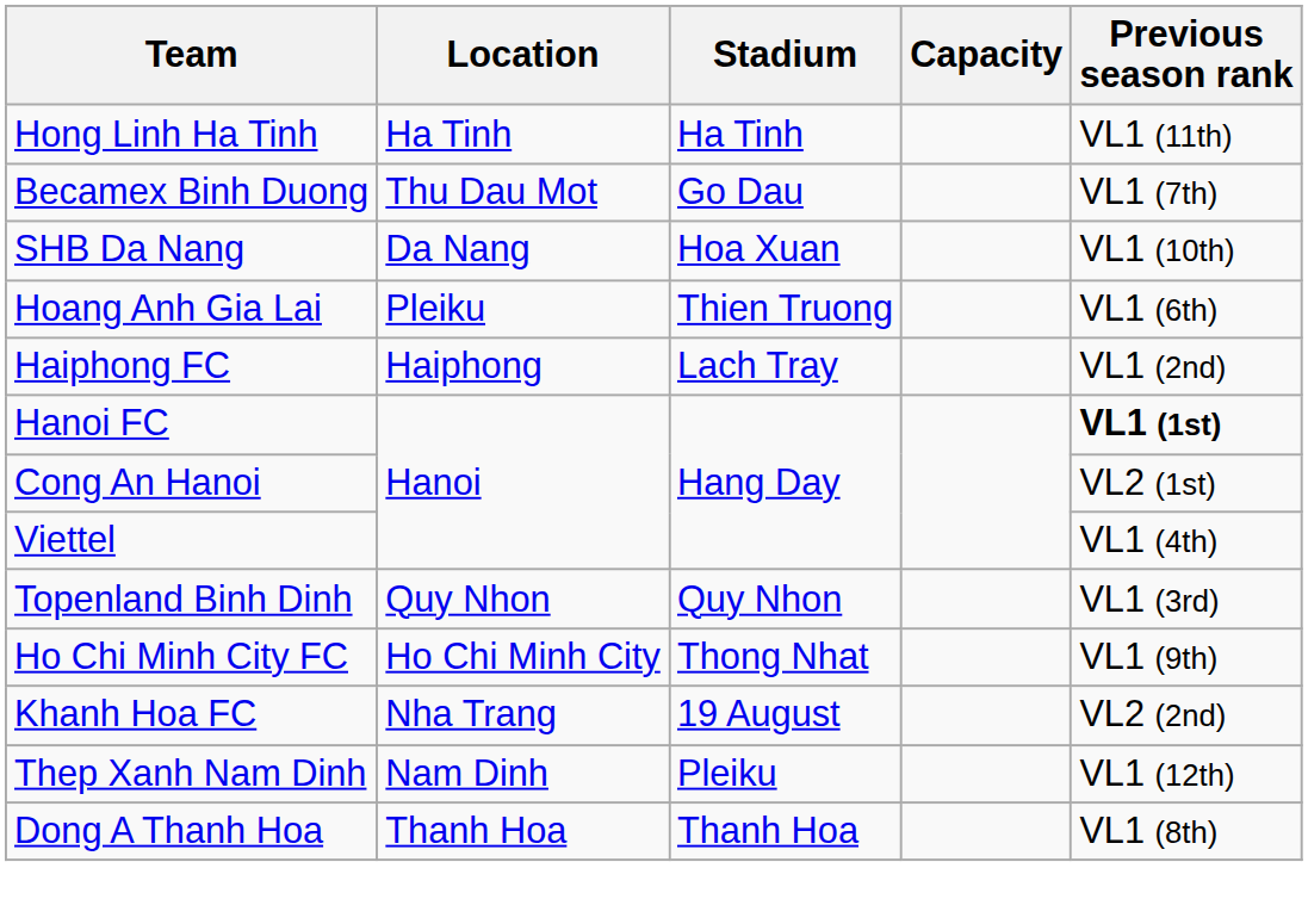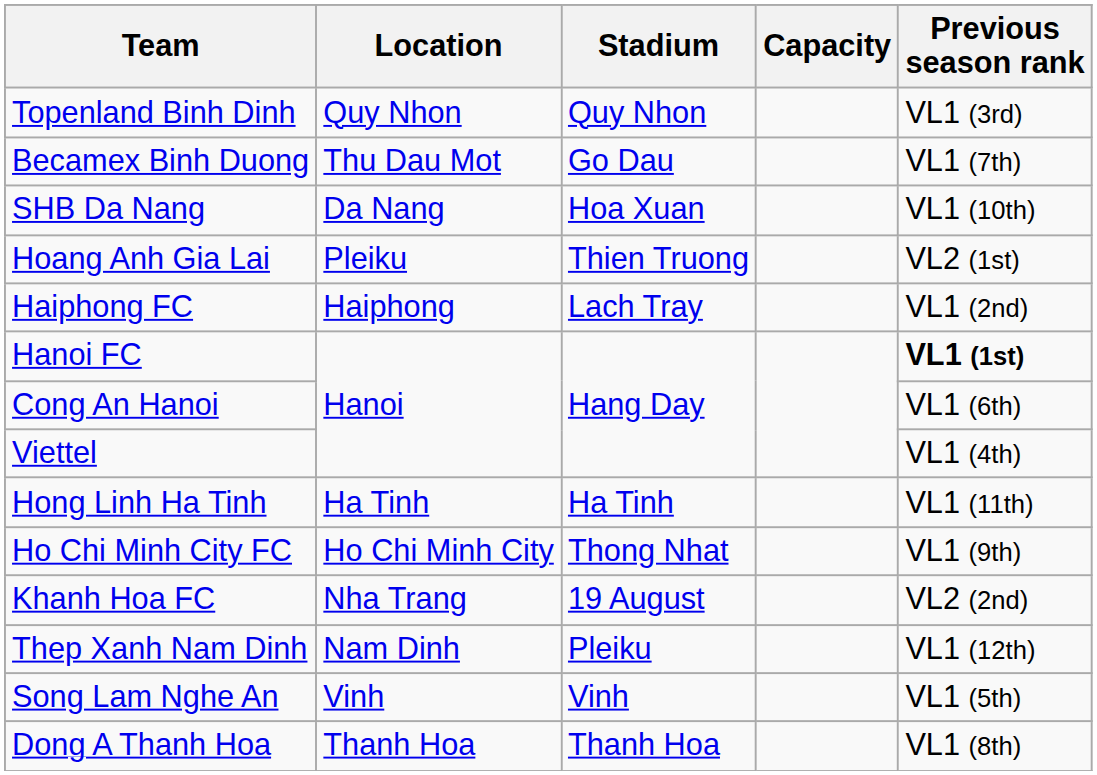rows swapped: Topenland Binh Dinh <-> Hong Linh Ha Tinh
Hoang Anh Gia Lai | Previous season rank: VL1 (6th) -> VL2 (1st)
Cong An Hanoi | Previous season rank: VL2 (1st) -> VL1 (6th)
+ row: Song Lam Nghe An | Vinh | Vinh | VL1 (5th)
